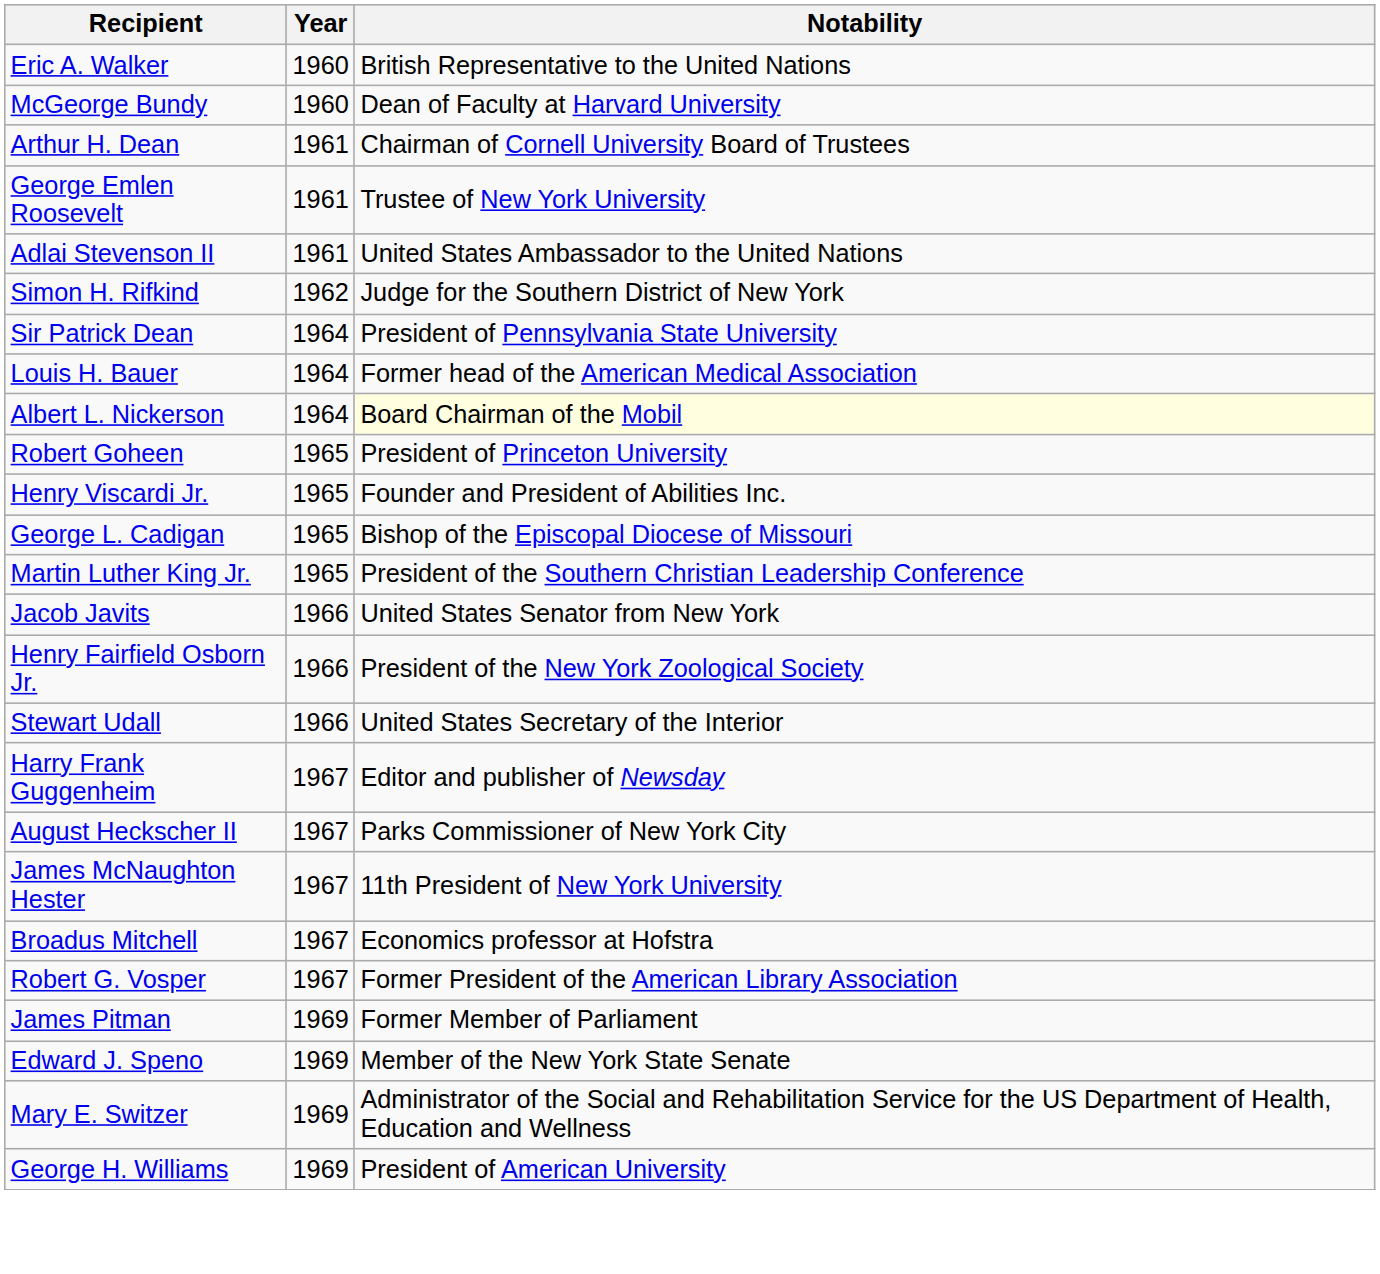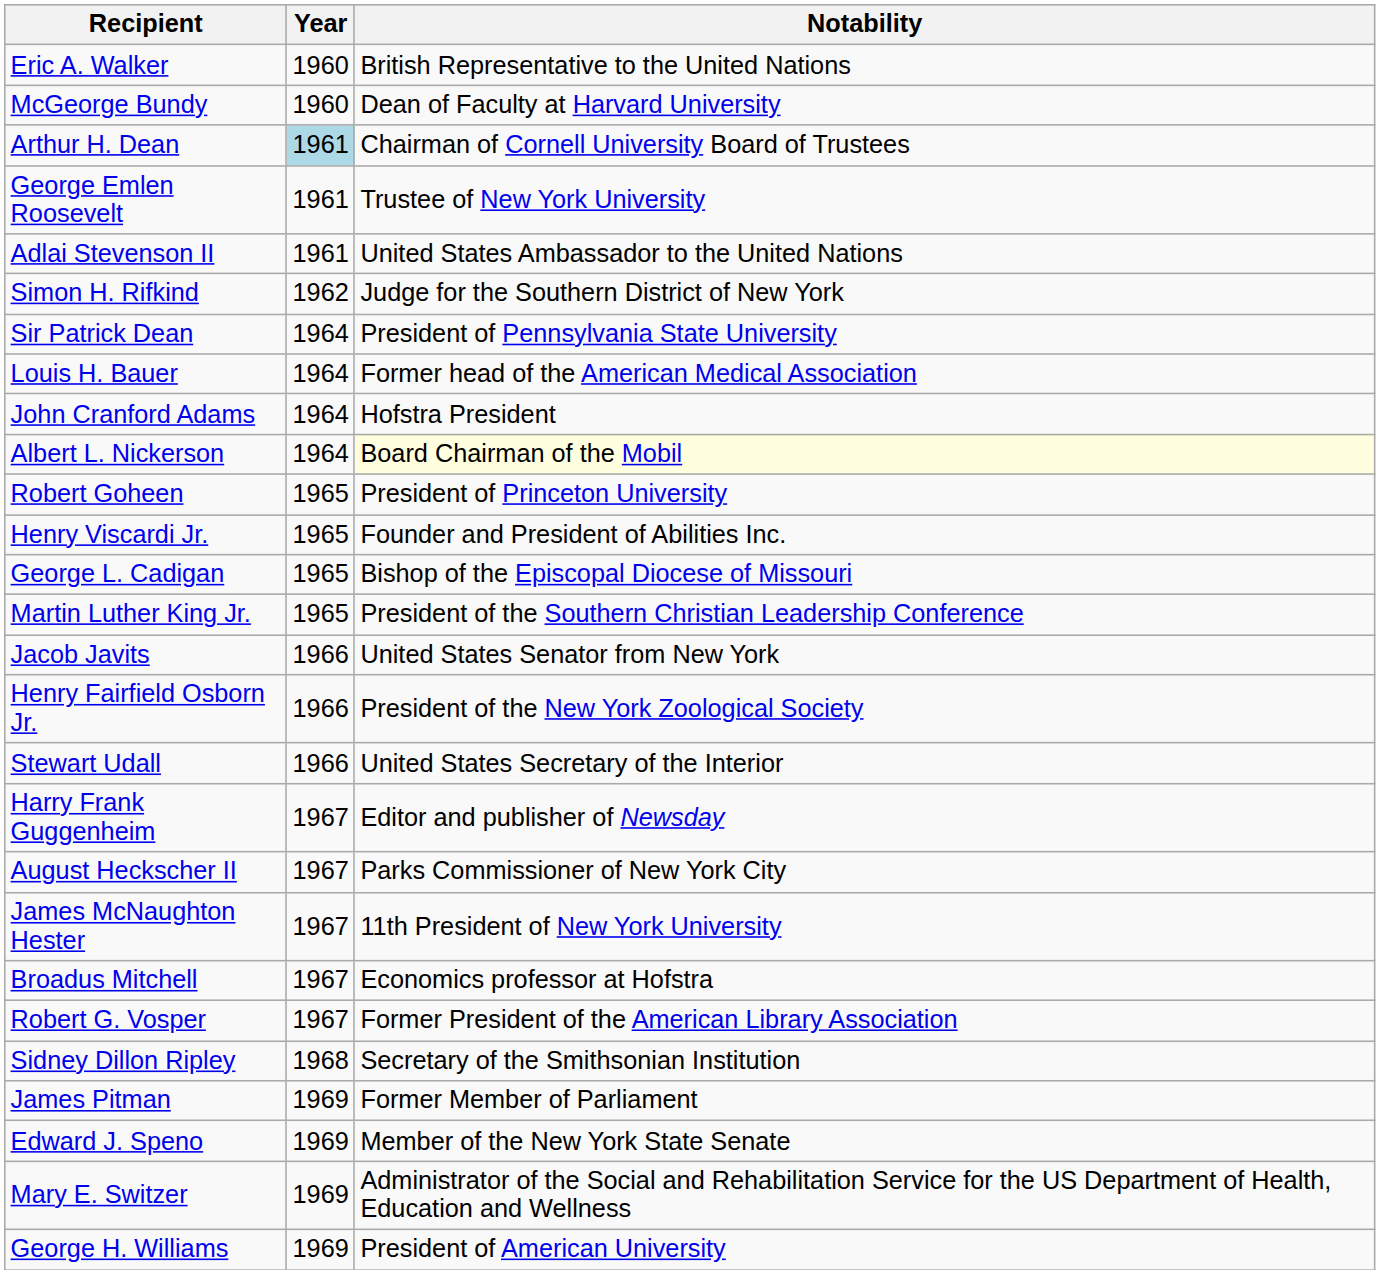Arthur H. Dean | Year: no background -> lightblue background
+ row: John Cranford Adams | 1964 | Hofstra President
+ row: Sidney Dillon Ripley | 1968 | Secretary of the Smithsonian Institution
